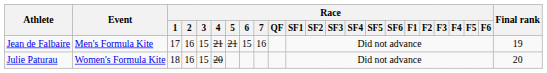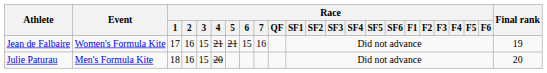Jean de Falbaire | Event: Men's Formula Kite -> Women's Formula Kite
Julie Paturau | Event: Women's Formula Kite -> Men's Formula Kite
